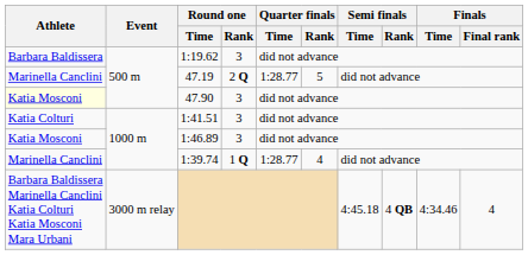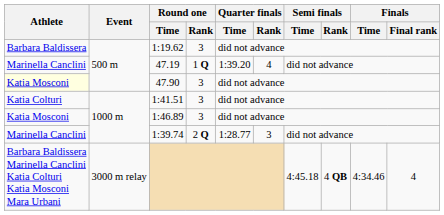47.19 | Round one / Rank: 2 Q -> 1 Q
47.19 | Quarter finals / Time: 1:28.77 -> 1:39.20
47.19 | Quarter finals / Rank: 5 -> 4
1:39.74 | Round one / Rank: 1 Q -> 2 Q
1:39.74 | Quarter finals / Rank: 4 -> 3
